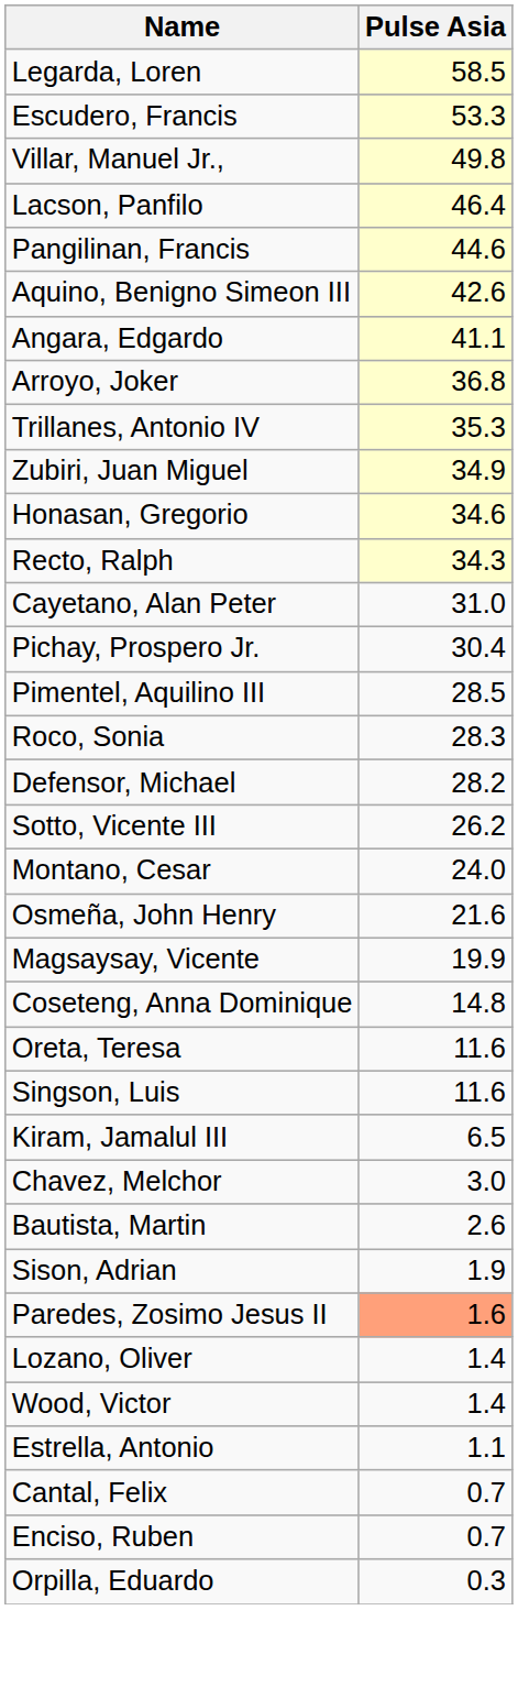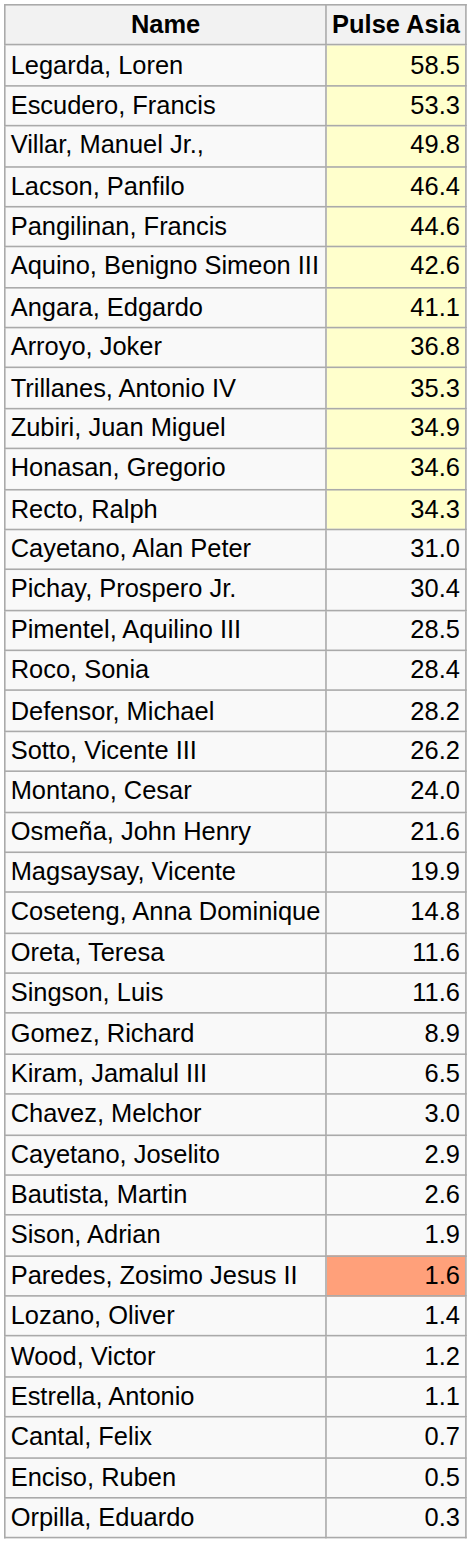Roco, Sonia | Pulse Asia: 28.3 -> 28.4
+ row: Gomez, Richard | 8.9
+ row: Cayetano, Joselito | 2.9
Wood, Victor | Pulse Asia: 1.4 -> 1.2
Enciso, Ruben | Pulse Asia: 0.7 -> 0.5
